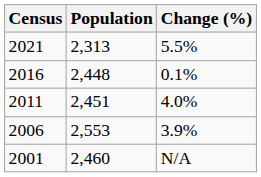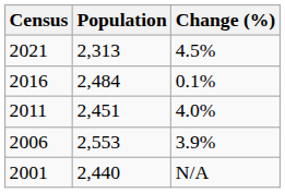2021 | Change (%): 5.5% -> 4.5%
2016 | Population: 2,448 -> 2,484
2001 | Population: 2,460 -> 2,440
